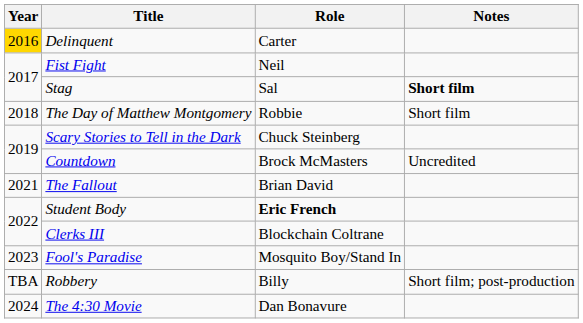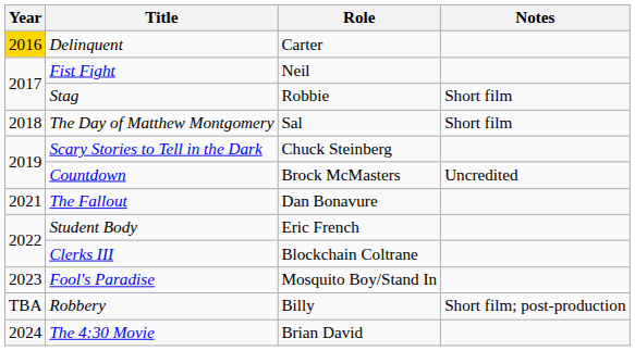Stag | Role: Sal -> Robbie
Stag | Notes: bold -> normal
The Day of Matthew Montgomery | Role: Robbie -> Sal
The Fallout | Role: Brian David -> Dan Bonavure
Student Body | Role: bold -> normal
The 4:30 Movie | Role: Dan Bonavure -> Brian David
